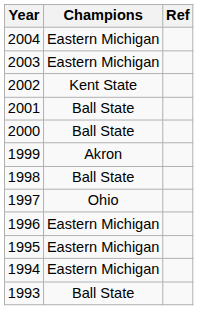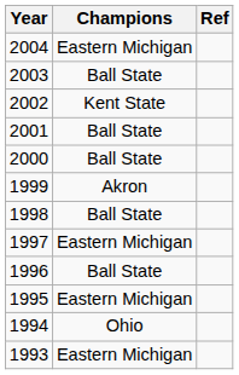2003 | Champions: Eastern Michigan -> Ball State
1997 | Champions: Ohio -> Eastern Michigan
1996 | Champions: Eastern Michigan -> Ball State
1994 | Champions: Eastern Michigan -> Ohio
1993 | Champions: Ball State -> Eastern Michigan
